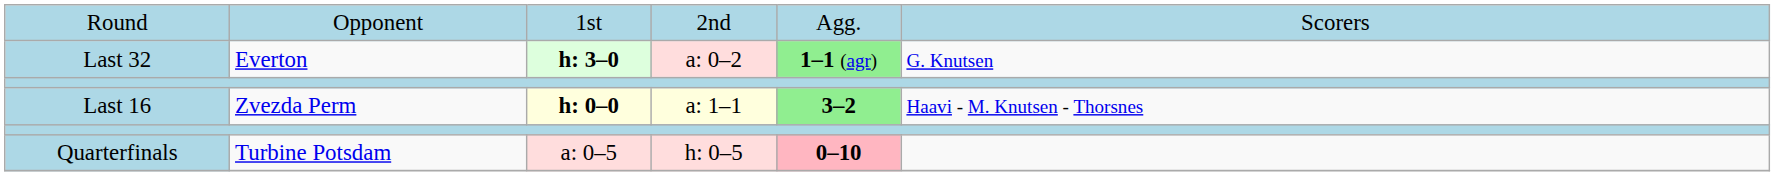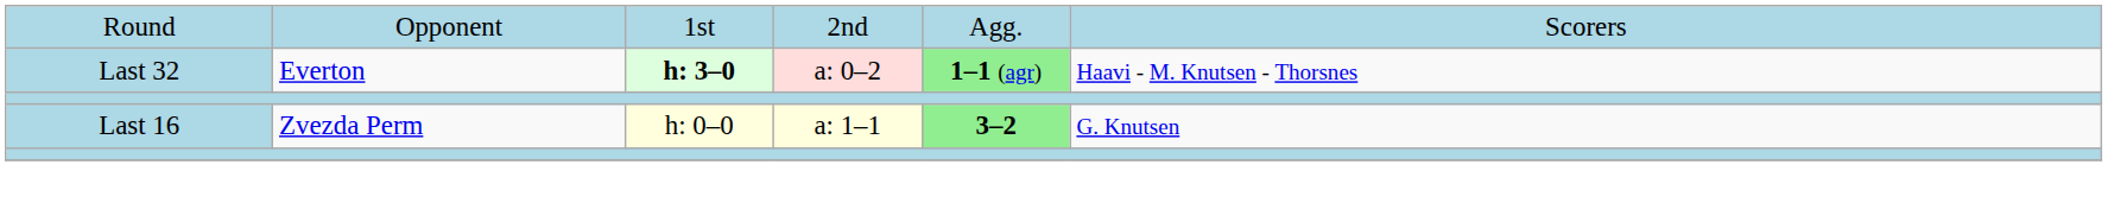Last 32 | column 6: G. Knutsen -> Haavi - M. Knutsen - Thorsnes
Last 16 | column 3: bold -> normal
Last 16 | column 6: Haavi - M. Knutsen - Thorsnes -> G. Knutsen
- row: Quarterfinals | Turbine Potsdam | a: 0–5 | h: 0–5 | 0–10
